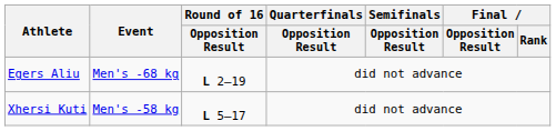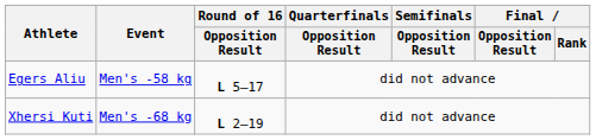Egers Aliu | Event: Men's -68 kg -> Men's -58 kg
Egers Aliu | Round of 16 / Opposition Result: L 2–19 -> L 5–17
Xhersi Kuti | Event: Men's -58 kg -> Men's -68 kg
Xhersi Kuti | Round of 16 / Opposition Result: L 5–17 -> L 2–19
